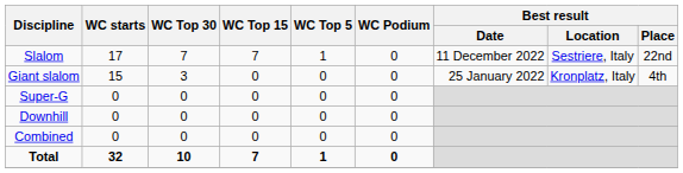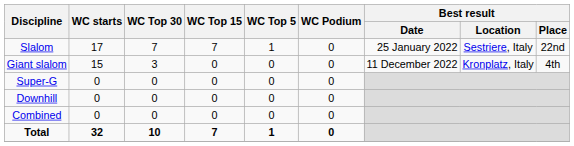Slalom | Best result / Date: 11 December 2022 -> 25 January 2022
Giant slalom | Best result / Date: 25 January 2022 -> 11 December 2022
